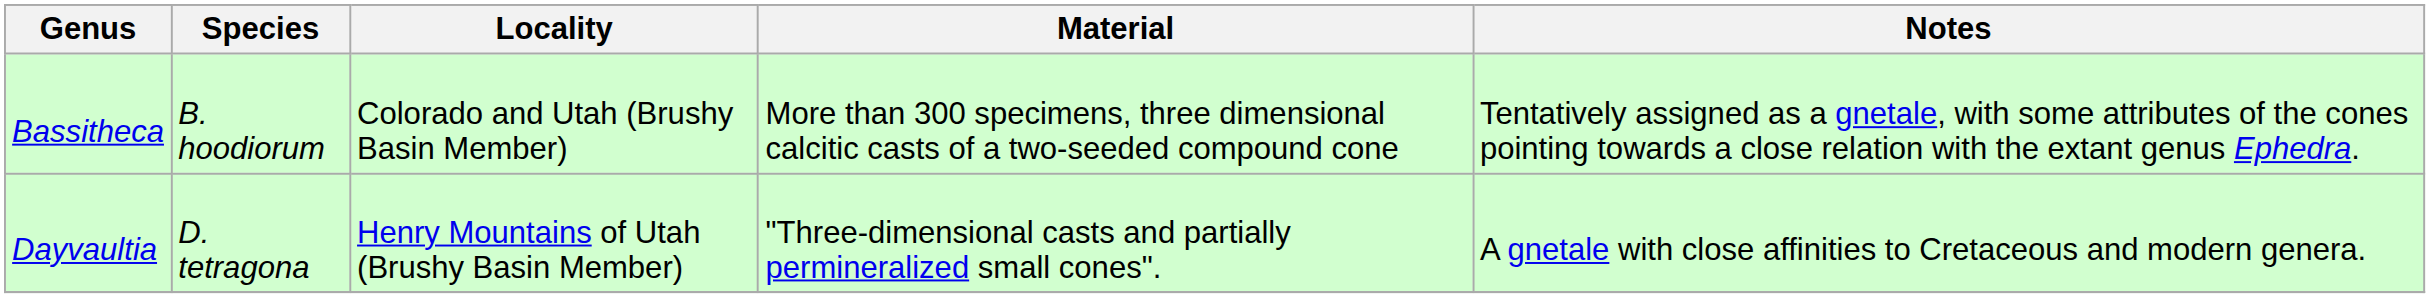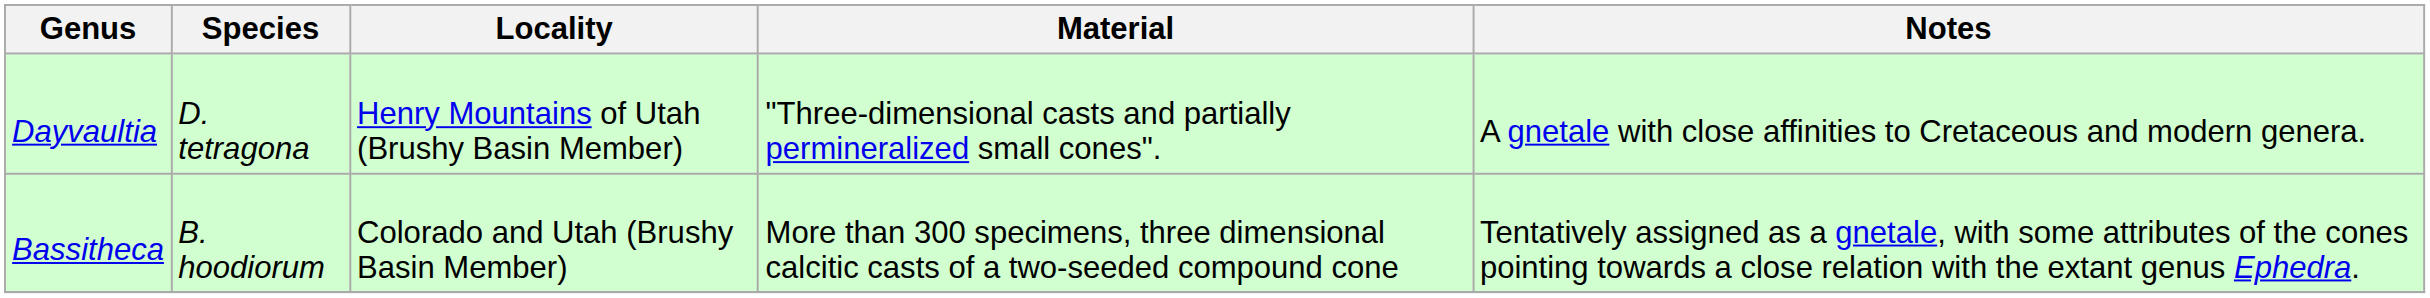rows swapped: Bassitheca <-> Dayvaultia
